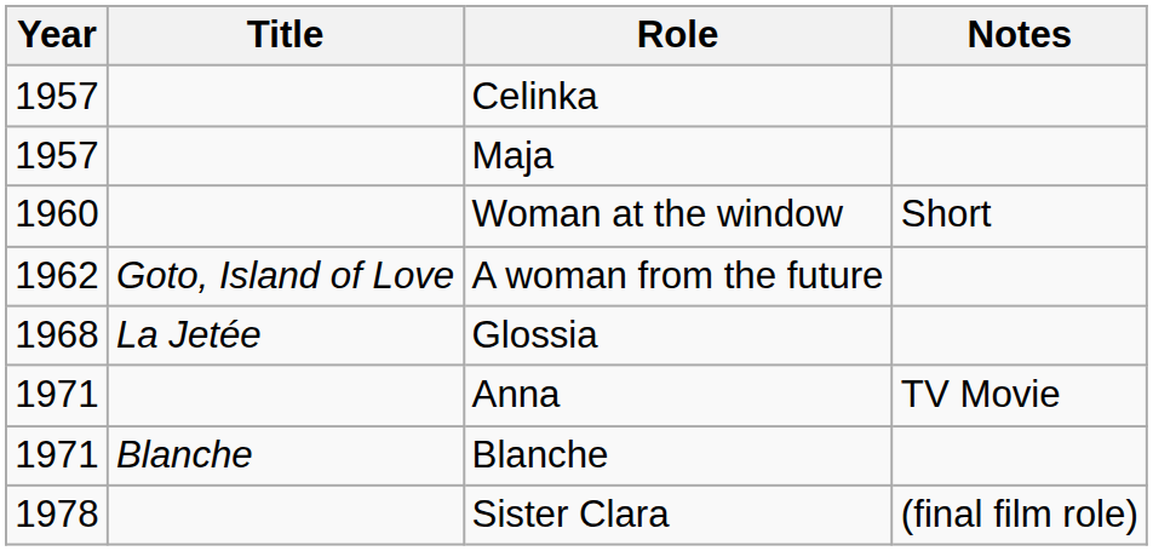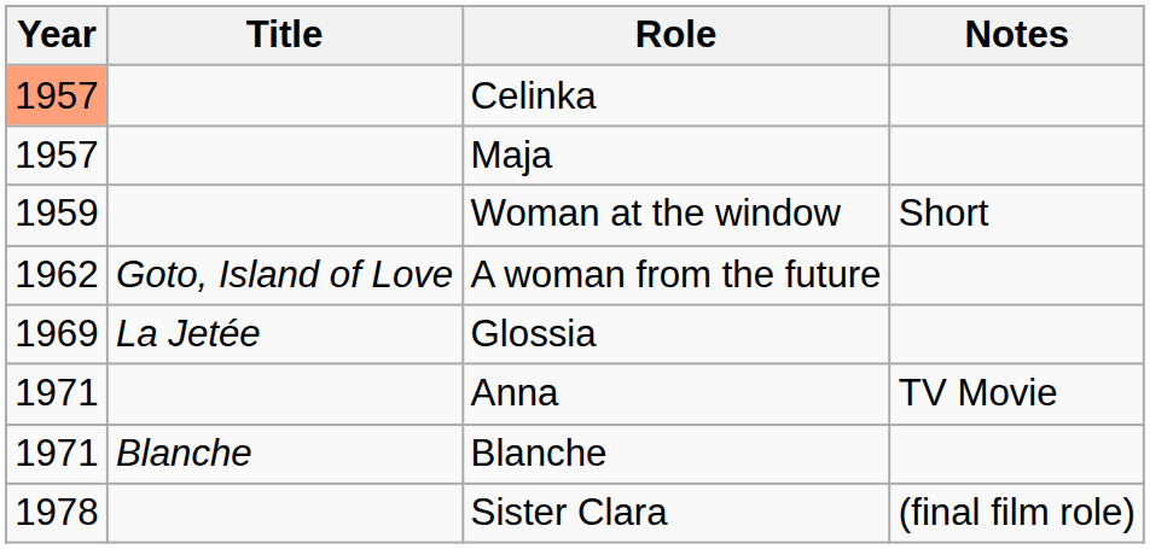Celinka | Year: no background -> lightsalmon background
Woman at the window | Year: 1960 -> 1959
Glossia | Year: 1968 -> 1969
